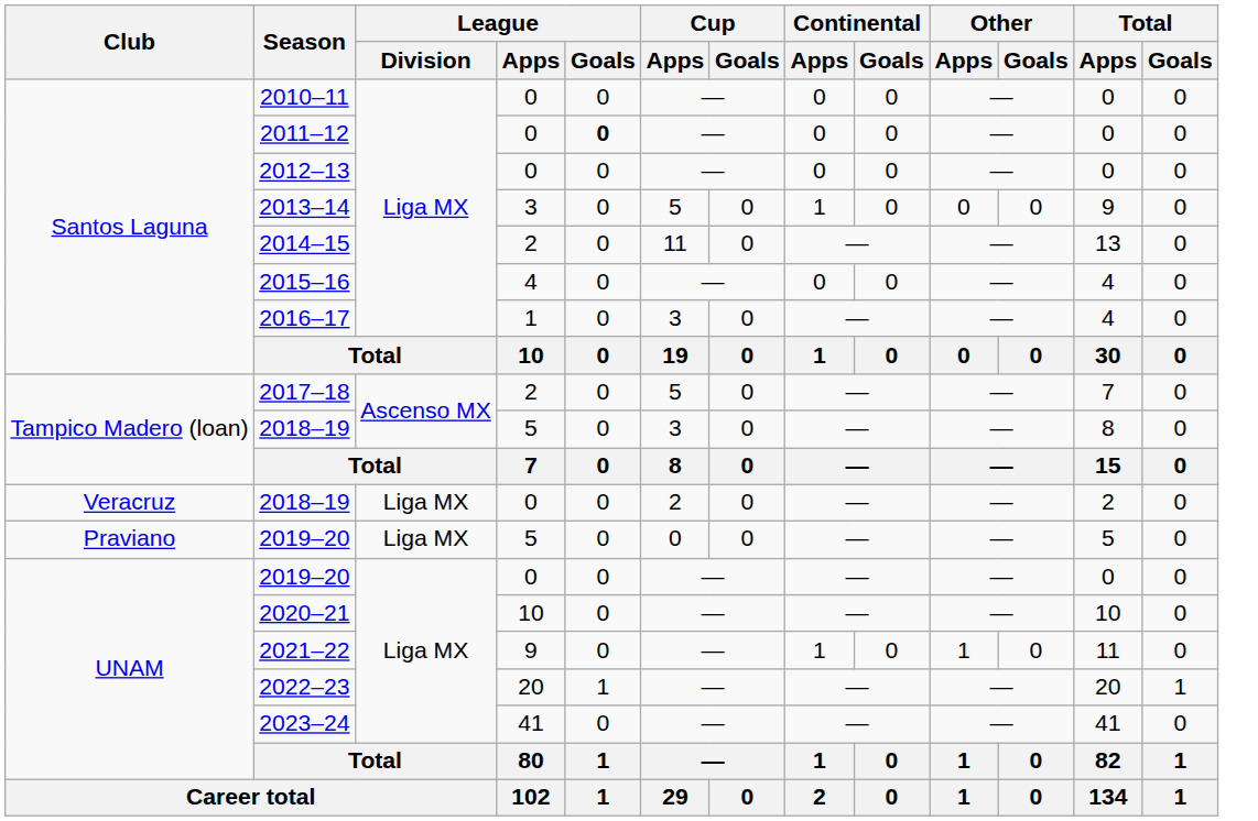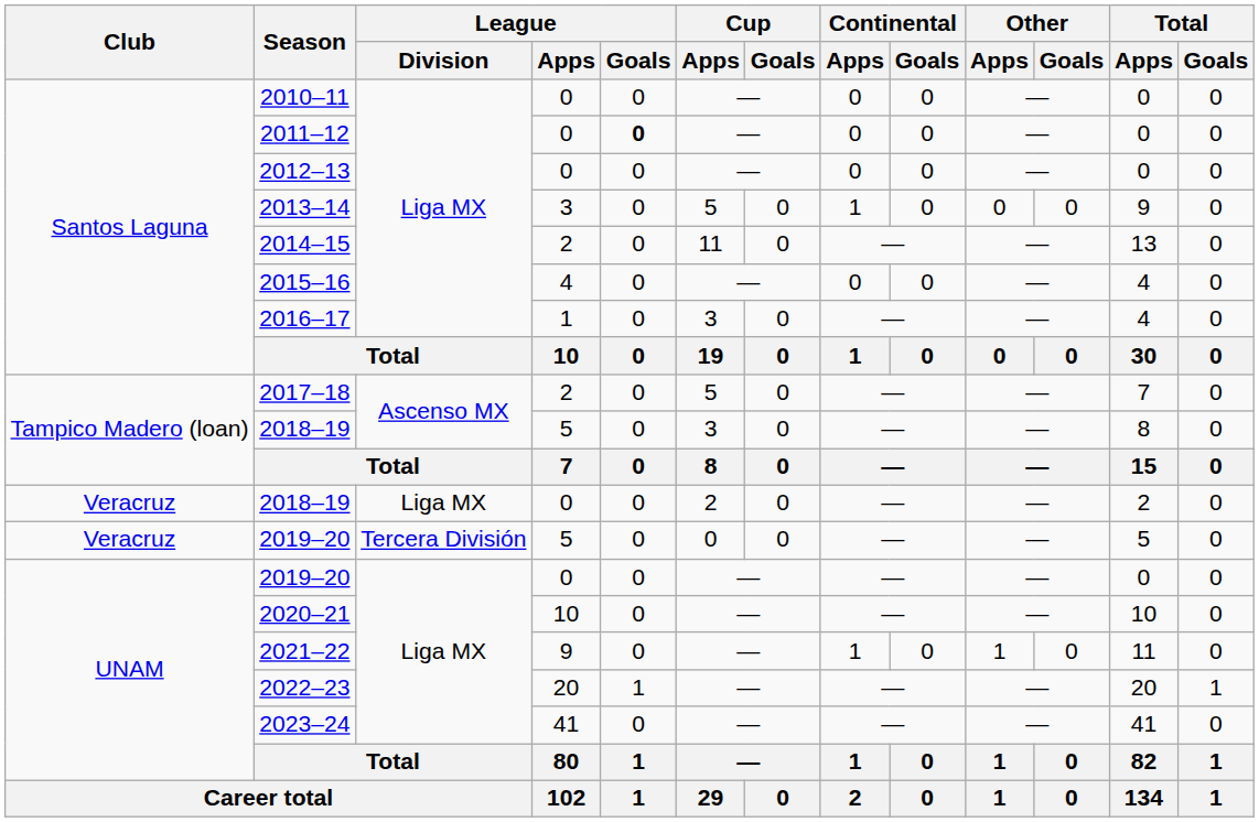2019–20 / 5 | Club: Praviano -> Veracruz
2019–20 / 5 | League / Division: Liga MX -> Tercera División
